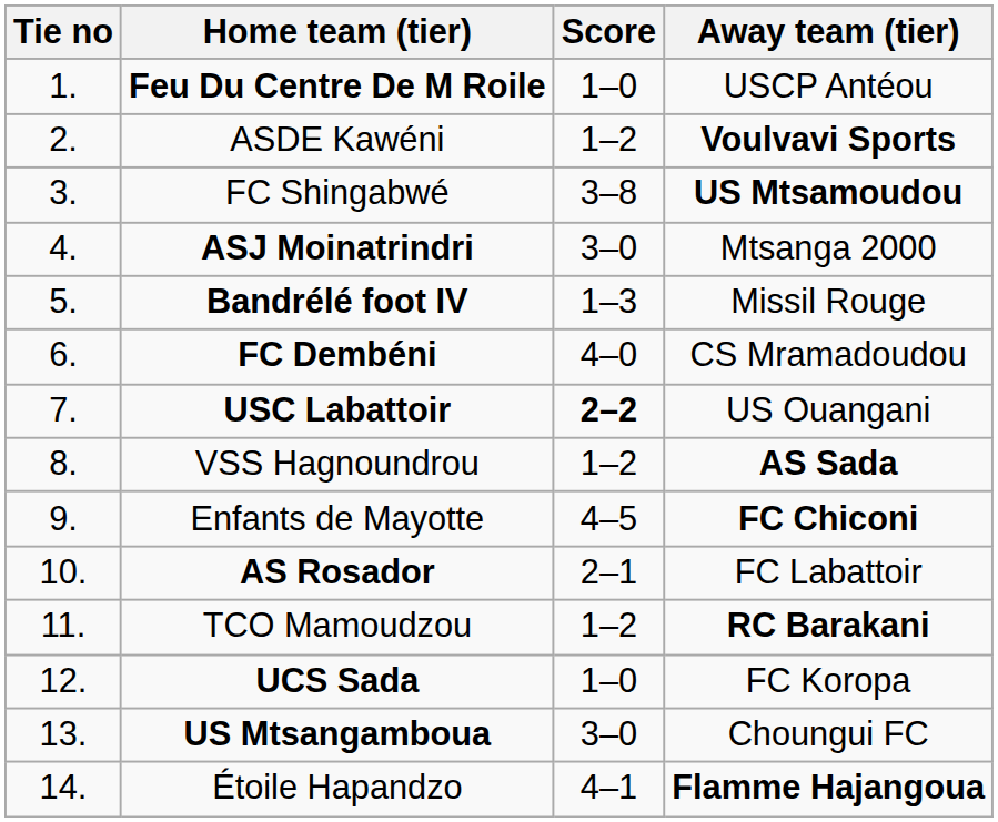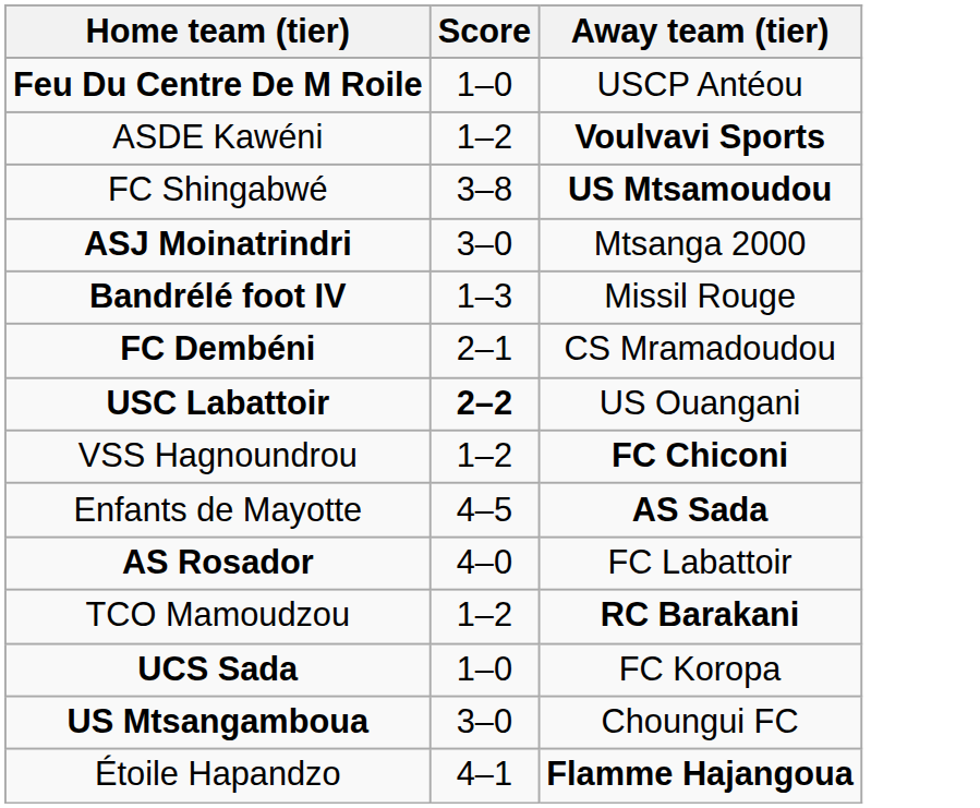- column: Tie no | 1. | 2. | 3. | 4. | 5. | 6. | 7. | 8. | 9. | 10. | 11. | 12. | 13. | 14.
FC Dembéni | Score: 4–0 -> 2–1
VSS Hagnoundrou | Away team (tier): AS Sada -> FC Chiconi
Enfants de Mayotte | Away team (tier): FC Chiconi -> AS Sada
AS Rosador | Score: 2–1 -> 4–0
